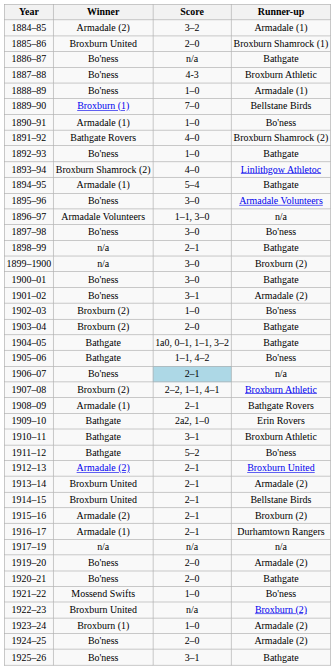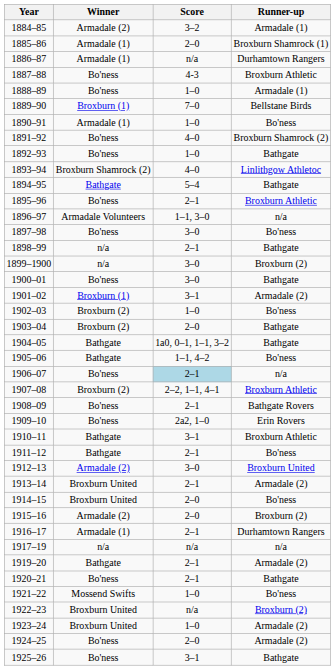1885–86 | Winner: Broxburn United -> Armadale (1)
1886–87 | Winner: Bo'ness -> Armadale (1)
1886–87 | Runner-up: Bathgate -> Durhamtown Rangers
1891–92 | Winner: Bathgate Rovers -> Bo'ness
1894–95 | Winner: Armadale (1) -> Bathgate
1895–96 | Score: 3–0 -> 2–1
1895–96 | Runner-up: Armadale Volunteers -> Broxburn Athletic
1901–02 | Winner: Bo'ness -> Broxburn (1)
1908–09 | Winner: Armadale (1) -> Bo'ness
1909–10 | Winner: Bathgate -> Bo'ness
1911–12 | Score: 5–2 -> 2–1
1912–13 | Score: 2–1 -> 3–0
1914–15 | Score: 2–1 -> 2–0
1914–15 | Runner-up: Bellstane Birds -> Bo'ness
1915–16 | Score: 2–1 -> 2–0
1919–20 | Winner: Bo'ness -> Bathgate
1919–20 | Score: 2–0 -> 2–1
1920–21 | Score: 2–0 -> 2–1
1923–24 | Winner: Broxburn (1) -> Broxburn United
